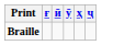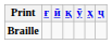+ column: қ
